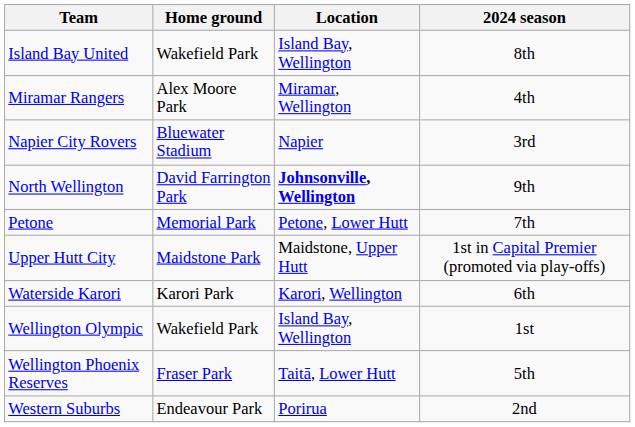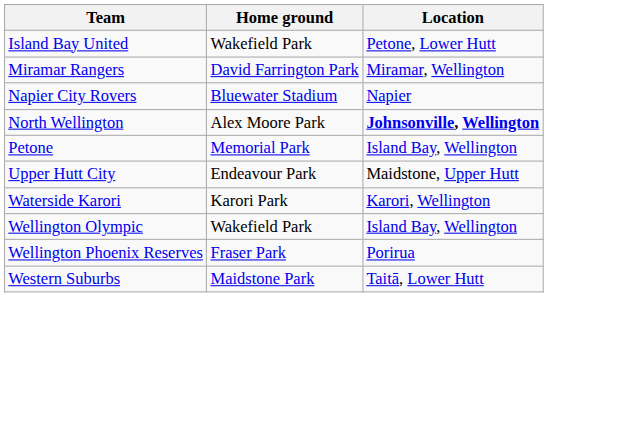- column: 2024 season | 8th | 4th | 3rd | 9th | 7th | 1st in Capital Premier (promoted via play-offs) | 6th | 1st | 5th | 2nd
Island Bay United | Location: Island Bay, Wellington -> Petone, Lower Hutt
Miramar Rangers | Home ground: Alex Moore Park -> David Farrington Park
North Wellington | Home ground: David Farrington Park -> Alex Moore Park
Petone | Location: Petone, Lower Hutt -> Island Bay, Wellington
Upper Hutt City | Home ground: Maidstone Park -> Endeavour Park
Wellington Phoenix Reserves | Location: Taitā, Lower Hutt -> Porirua
Western Suburbs | Home ground: Endeavour Park -> Maidstone Park
Western Suburbs | Location: Porirua -> Taitā, Lower Hutt
